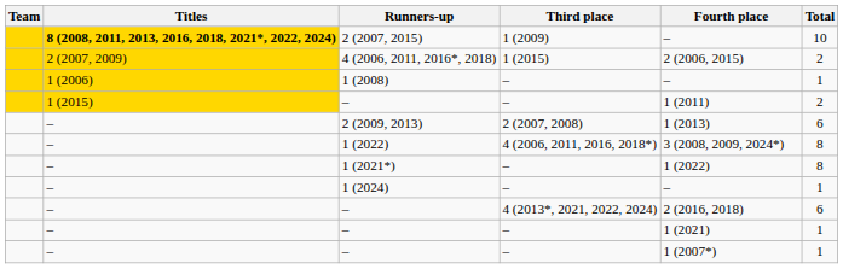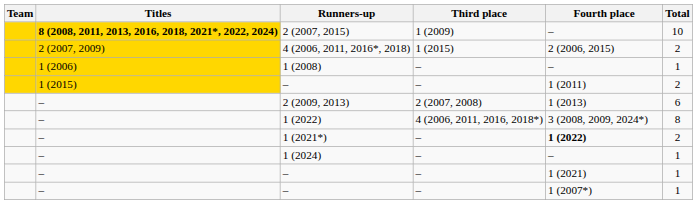1 (2021*) | Fourth place: normal -> bold
1 (2021*) | Total: 8 -> 2
- row: – | – | 4 (2013*, 2021, 2022, 2024) | 2 (2016, 2018) | 6
